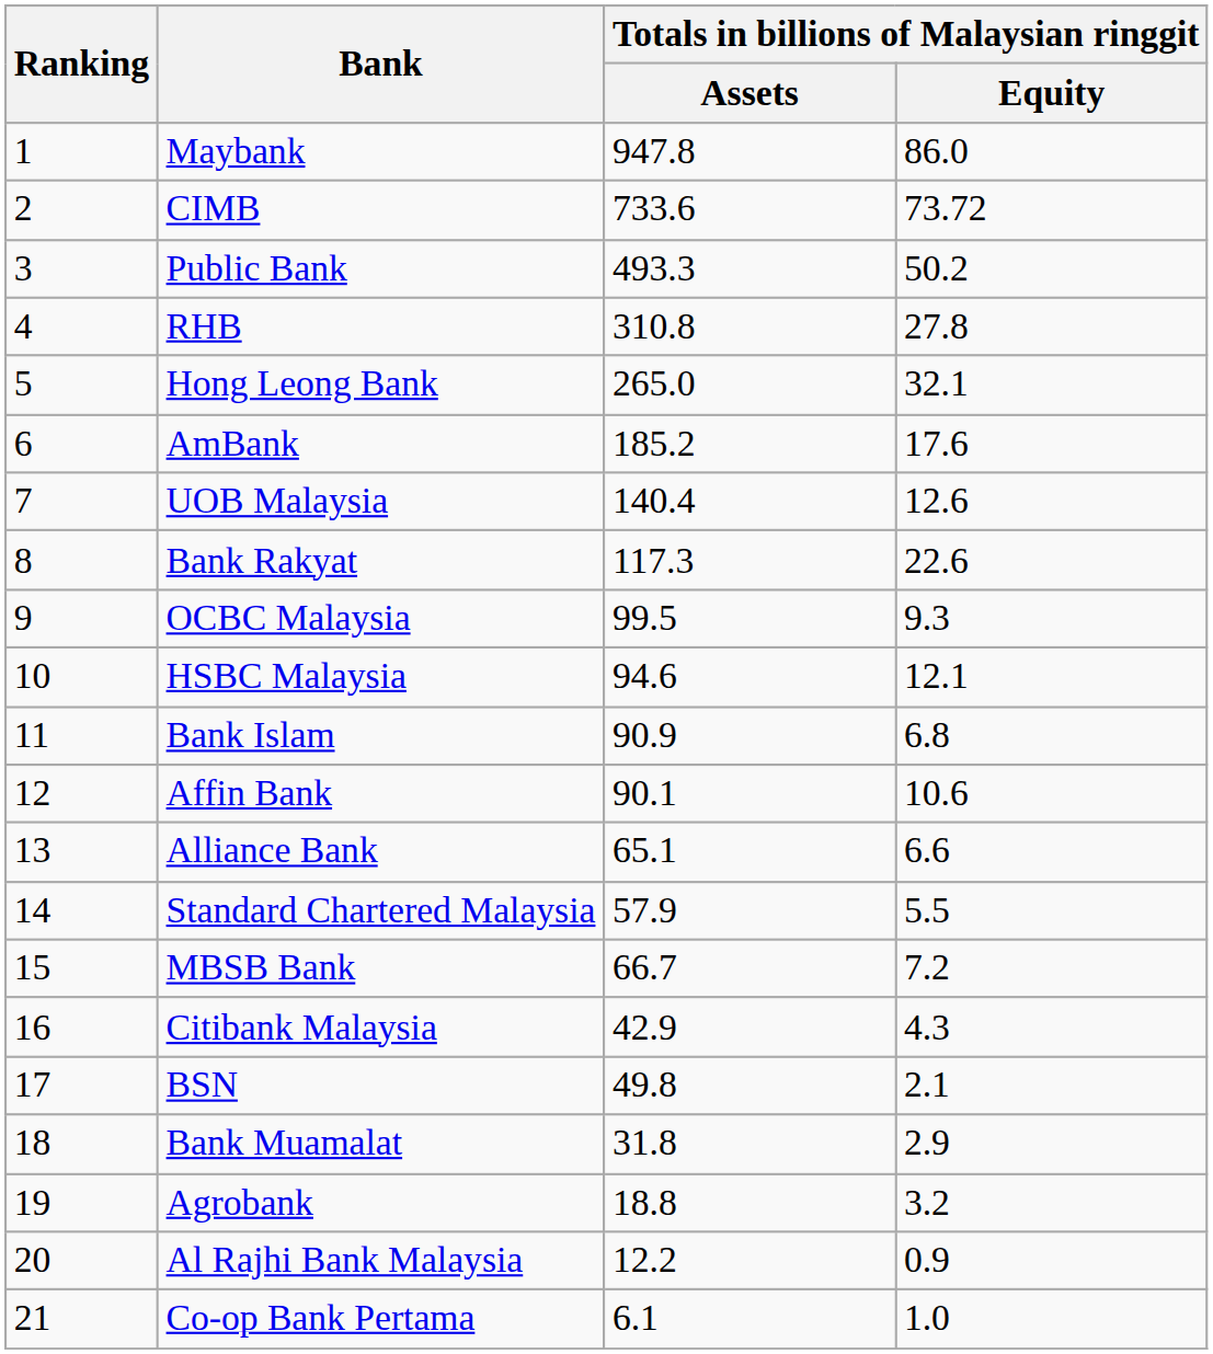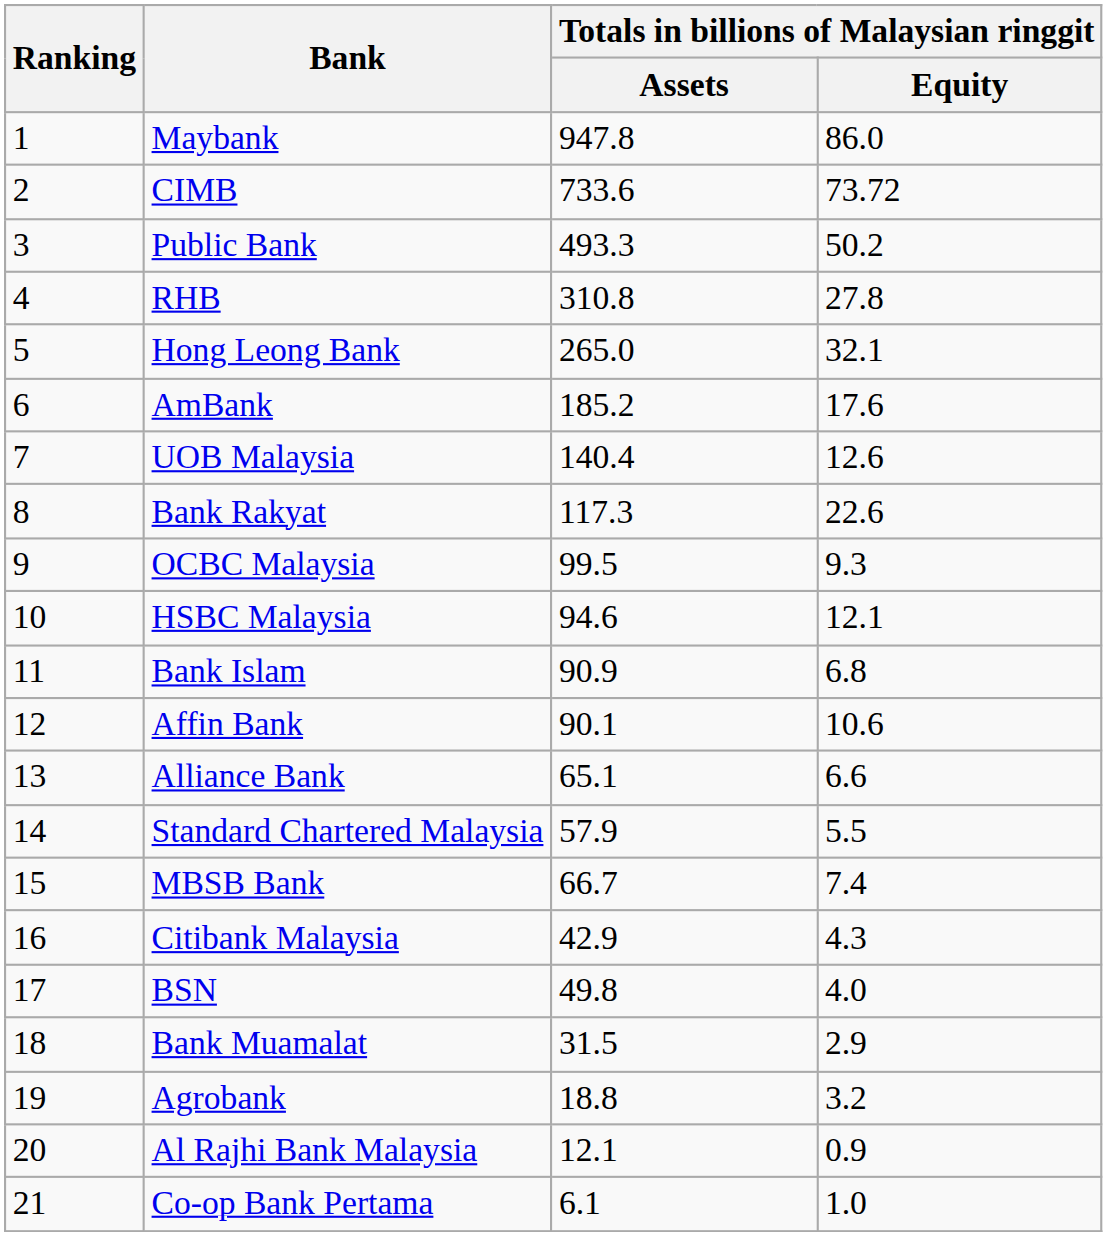MBSB Bank | Totals in billions of Malaysian ringgit / Equity: 7.2 -> 7.4
BSN | Totals in billions of Malaysian ringgit / Equity: 2.1 -> 4.0
Bank Muamalat | Totals in billions of Malaysian ringgit / Assets: 31.8 -> 31.5
Al Rajhi Bank Malaysia | Totals in billions of Malaysian ringgit / Assets: 12.2 -> 12.1
